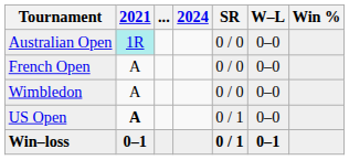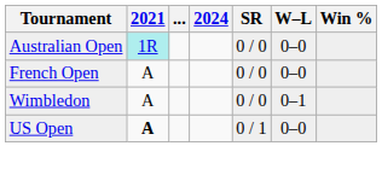Wimbledon | W–L: 0–0 -> 0–1
- row: Win–loss | 0–1 | 0 / 1 | 0–1
